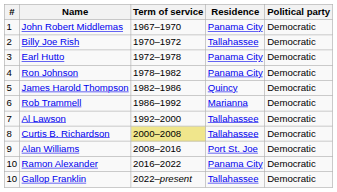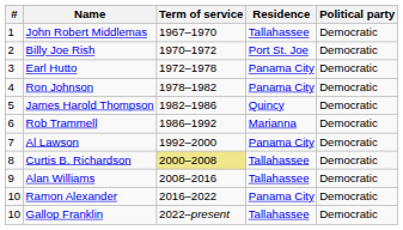John Robert Middlemas | Residence: Panama City -> Tallahassee
Billy Joe Rish | Residence: Tallahassee -> Port St. Joe
Al Lawson | Residence: Tallahassee -> Panama City
Alan Williams | Residence: Port St. Joe -> Tallahassee
